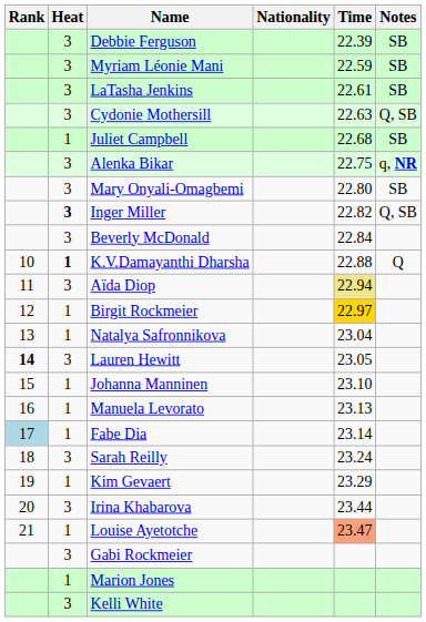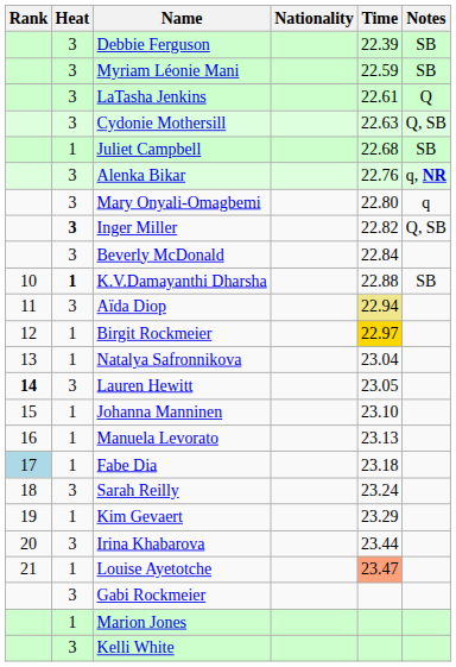LaTasha Jenkins | Notes: SB -> Q
Alenka Bikar | Time: 22.75 -> 22.76
Mary Onyali-Omagbemi | Notes: SB -> q
K.V.Damayanthi Dharsha | Notes: Q -> SB
Fabe Dia | Time: 23.14 -> 23.18
